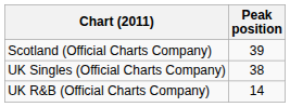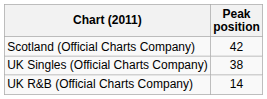Scotland (Official Charts Company) | Peak position: 39 -> 42
